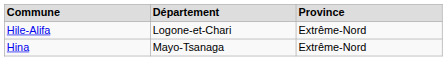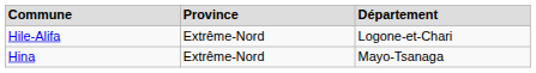columns swapped: Département <-> Province
